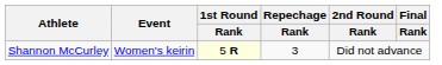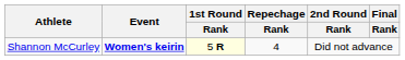Shannon McCurley | Event: normal -> bold
Shannon McCurley | Repechage / Rank: 3 -> 4
